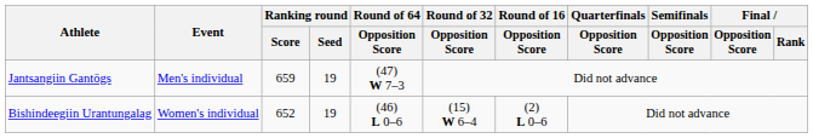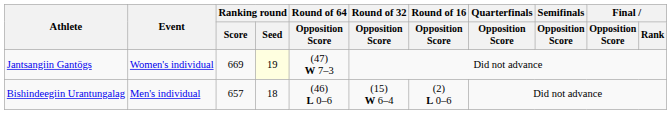Jantsangiin Gantögs | Event: Men's individual -> Women's individual
Jantsangiin Gantögs | Ranking round / Score: 659 -> 669
Jantsangiin Gantögs | Ranking round / Seed: no background -> lightyellow background
Bishindeegiin Urantungalag | Event: Women's individual -> Men's individual
Bishindeegiin Urantungalag | Ranking round / Score: 652 -> 657
Bishindeegiin Urantungalag | Ranking round / Seed: 19 -> 18
